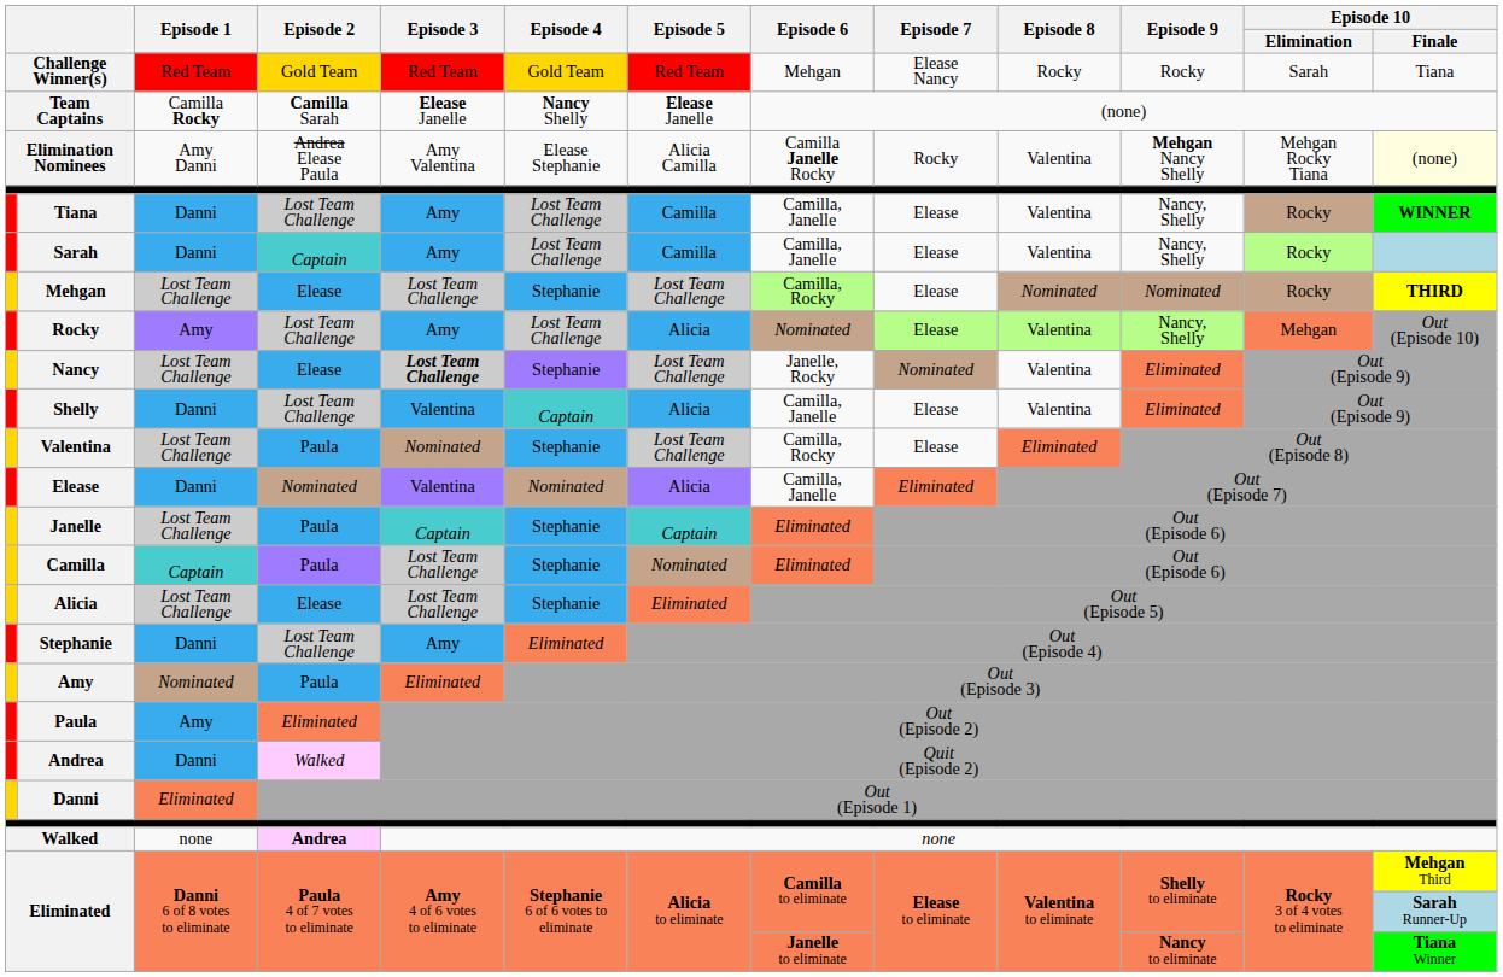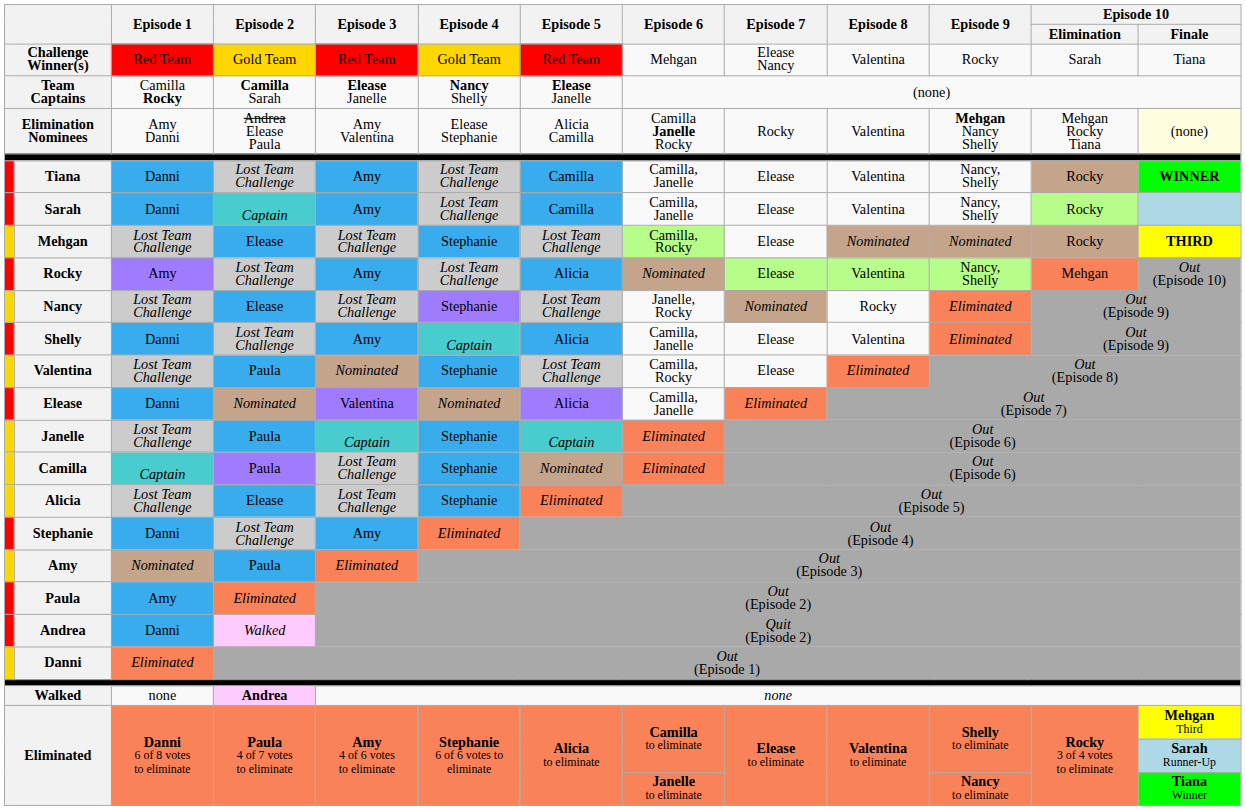Challenge Winner(s) | Episode 8: Rocky -> Valentina
Nancy | Episode 3: bold -> normal
Nancy | Episode 8: Valentina -> Rocky
Shelly | Episode 3: Valentina -> Amy
